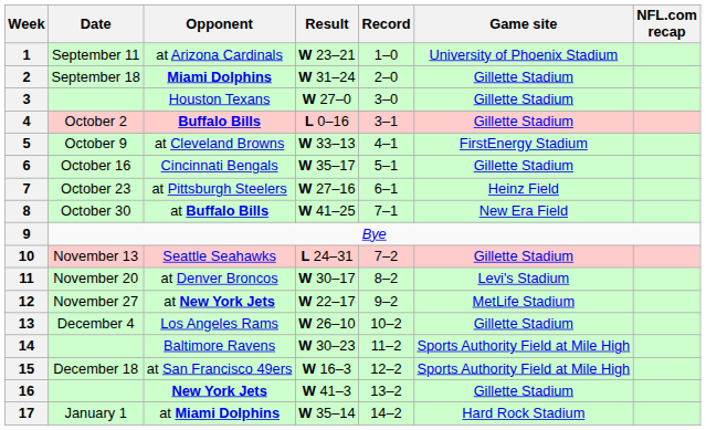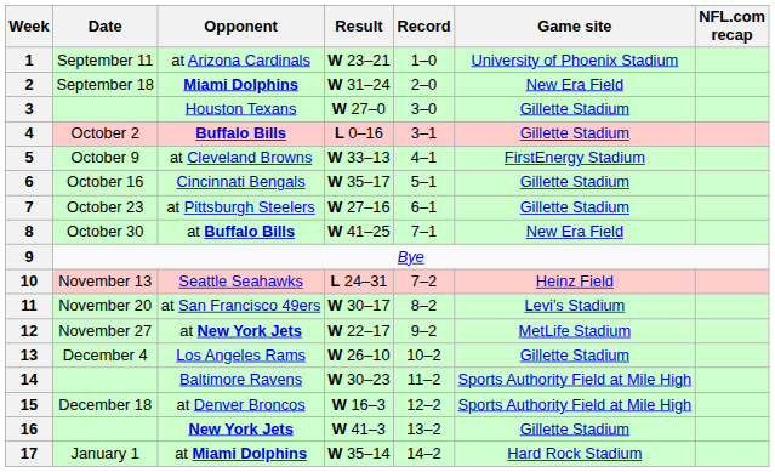2 | Game site: Gillette Stadium -> New Era Field
7 | Game site: Heinz Field -> Gillette Stadium
10 | Game site: Gillette Stadium -> Heinz Field
11 | Opponent: at Denver Broncos -> at San Francisco 49ers
15 | Opponent: at San Francisco 49ers -> at Denver Broncos
